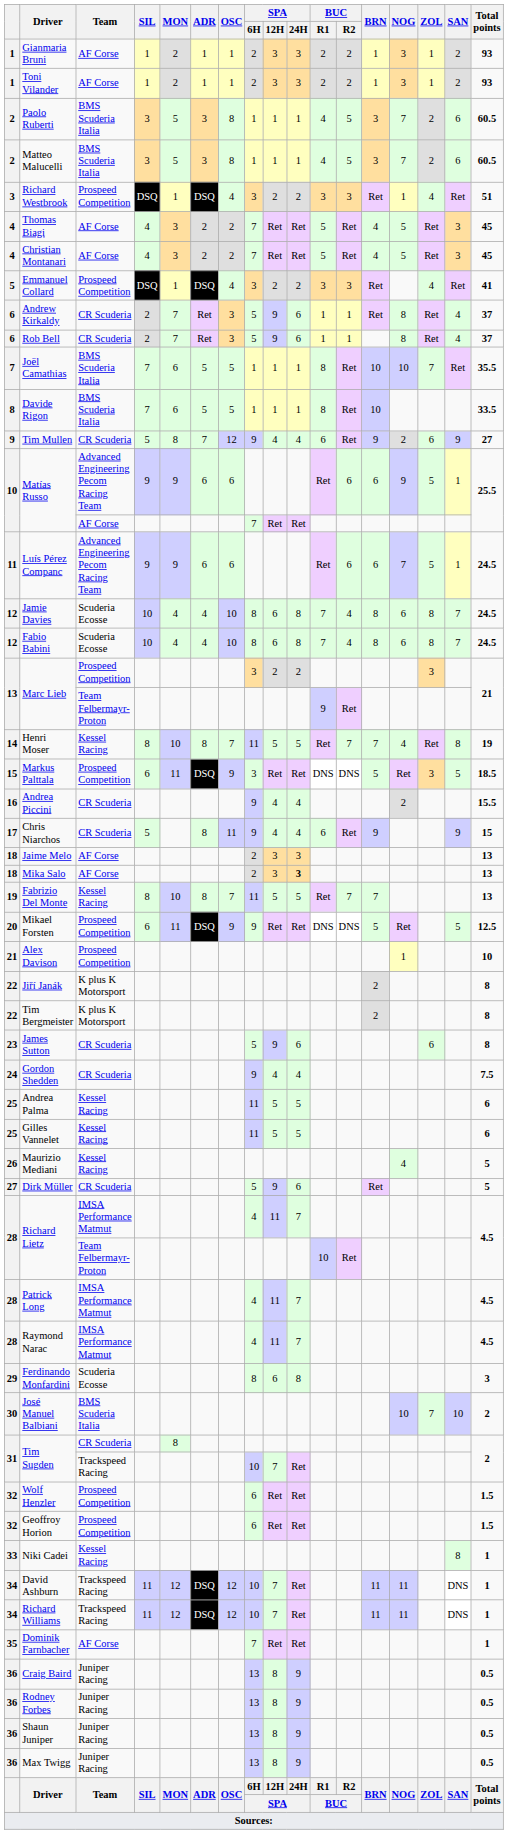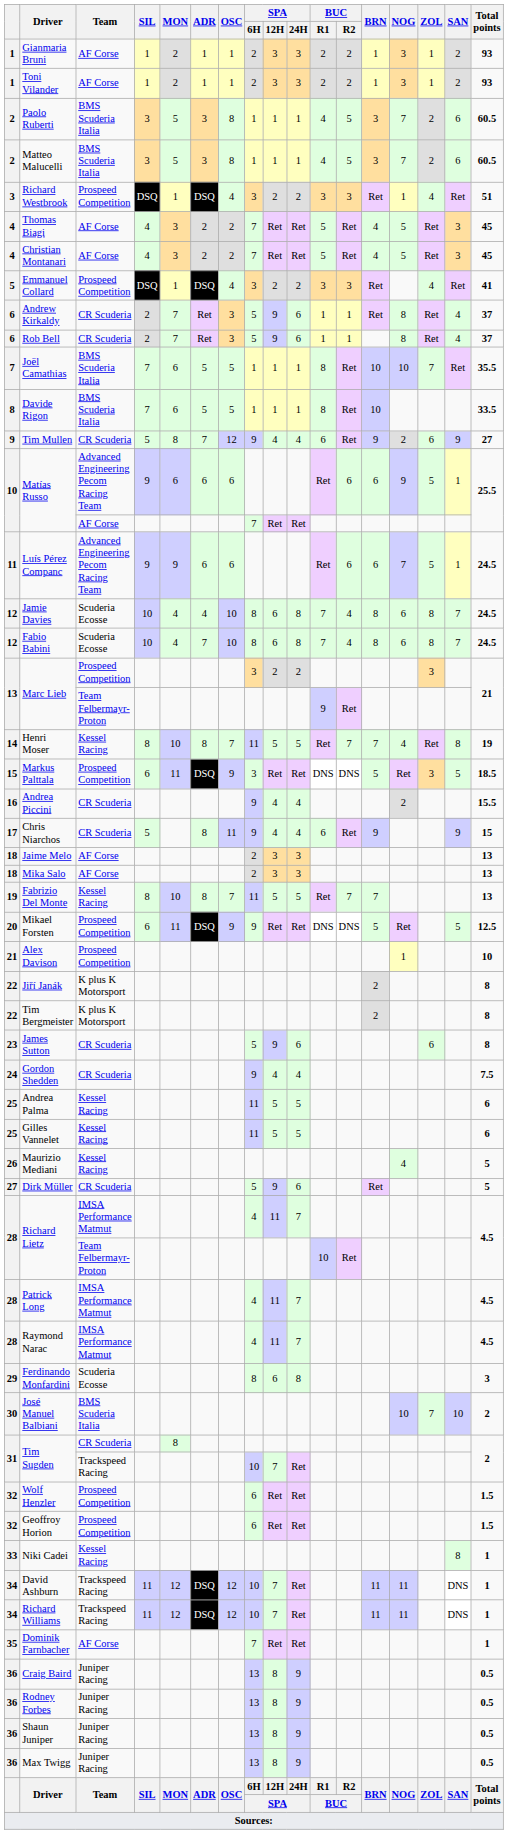Matías Russo / Advanced Engineering Pecom Racing Team | MON: 9 -> 6
Fabio Babini | ADR: 4 -> 7
Mika Salo | SPA / 24H: bold -> normal
